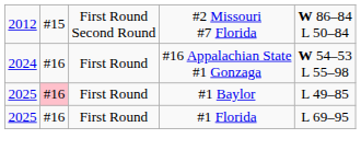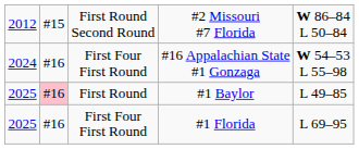#16 Appalachian State #1 Gonzaga | column 3: First Round -> First Four First Round
#1 Florida | column 3: First Round -> First Four First Round
